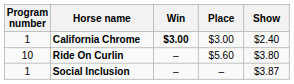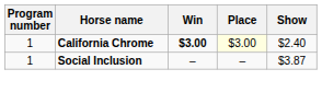California Chrome | Place: no background -> lightyellow background
- row: 10 | Ride On Curlin | – | $5.60 | $3.80
